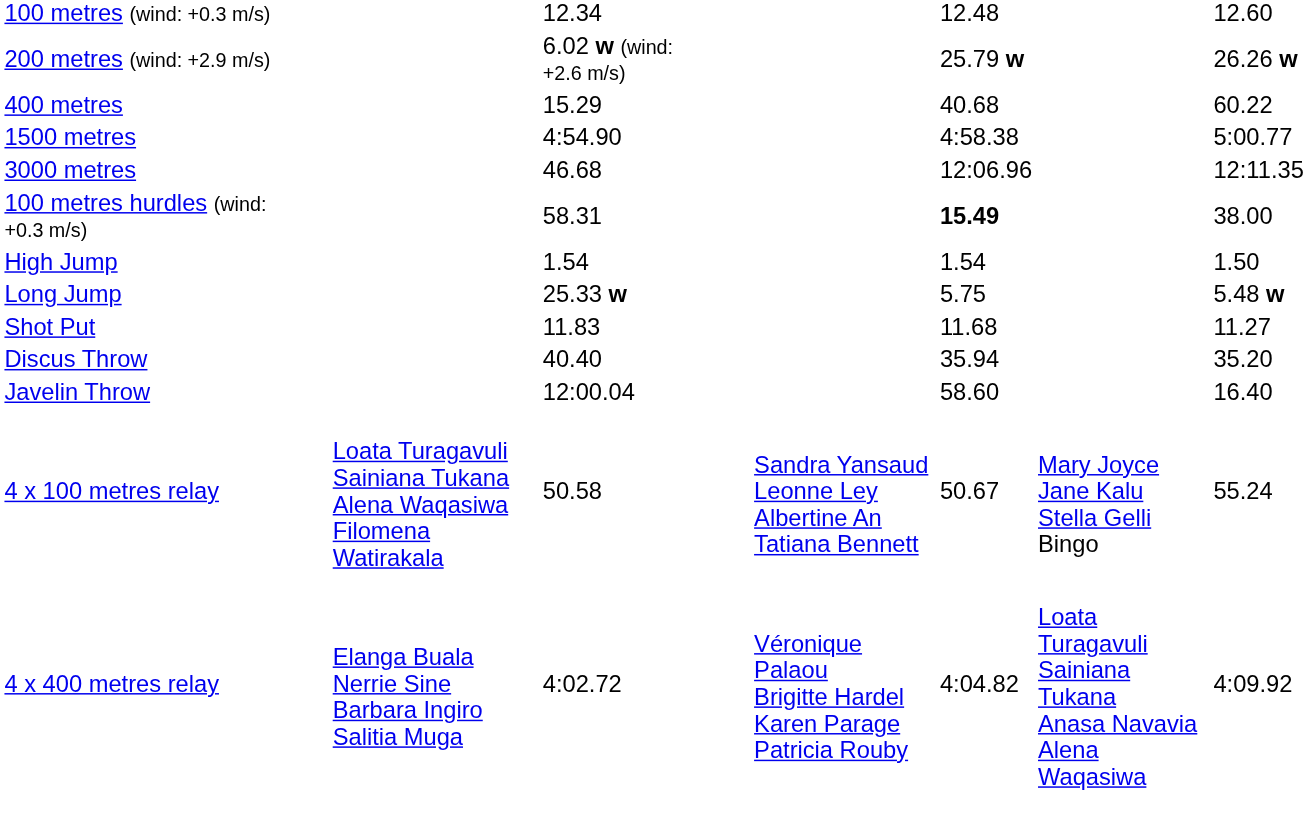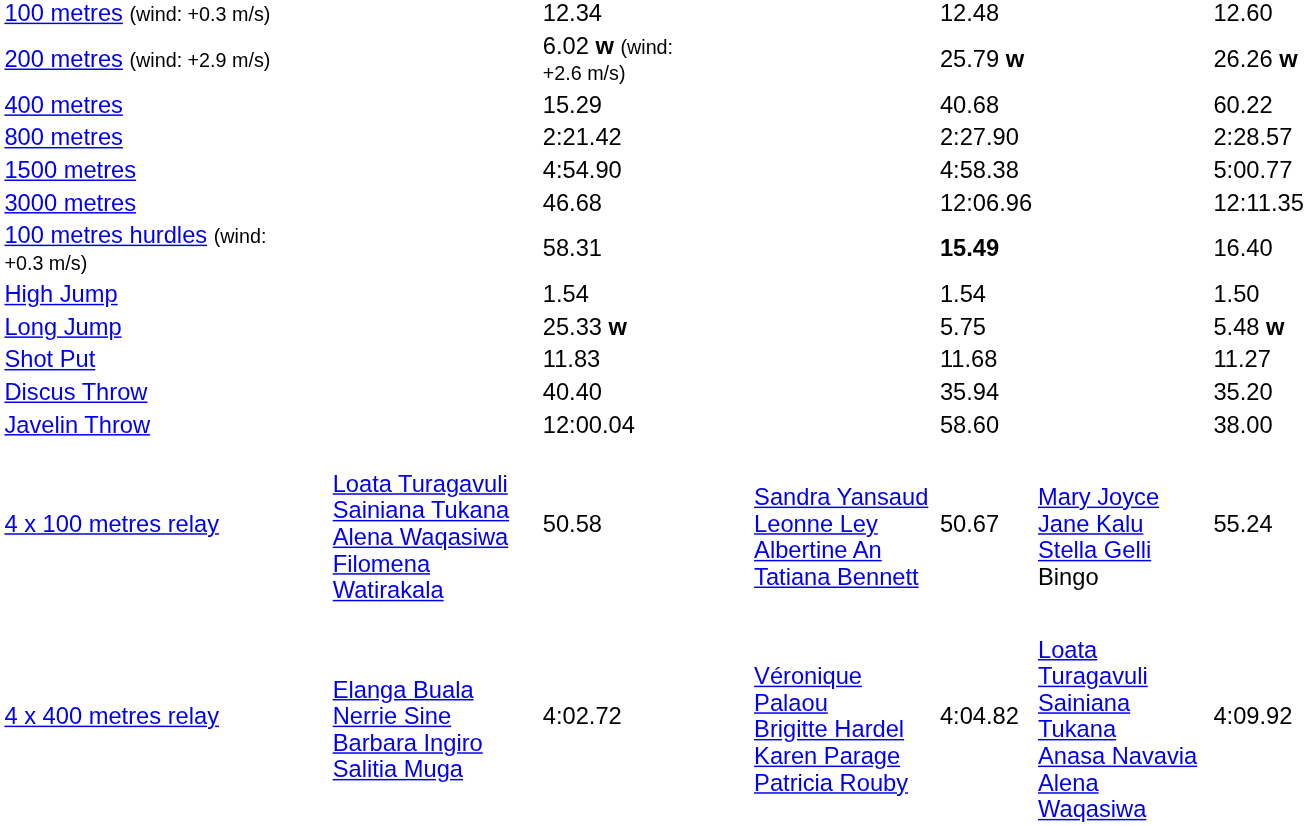+ row: 800 metres | 2:21.42 | 2:27.90 | 2:28.57
100 metres hurdles (wind: +0.3 m/s) | column 7: 38.00 -> 16.40
Javelin Throw | column 7: 16.40 -> 38.00
